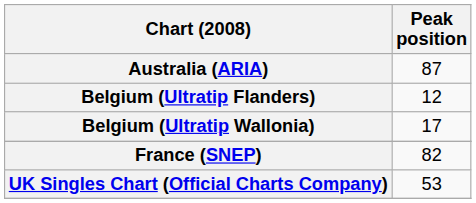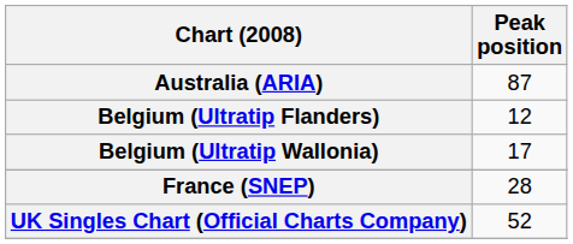France (SNEP) | Peak position: 82 -> 28
UK Singles Chart (Official Charts Company) | Peak position: 53 -> 52
